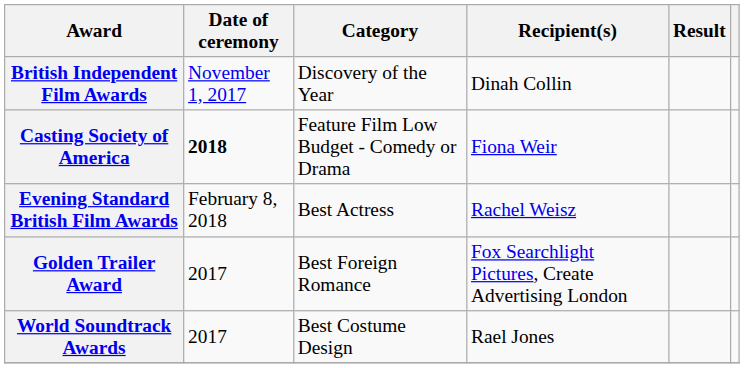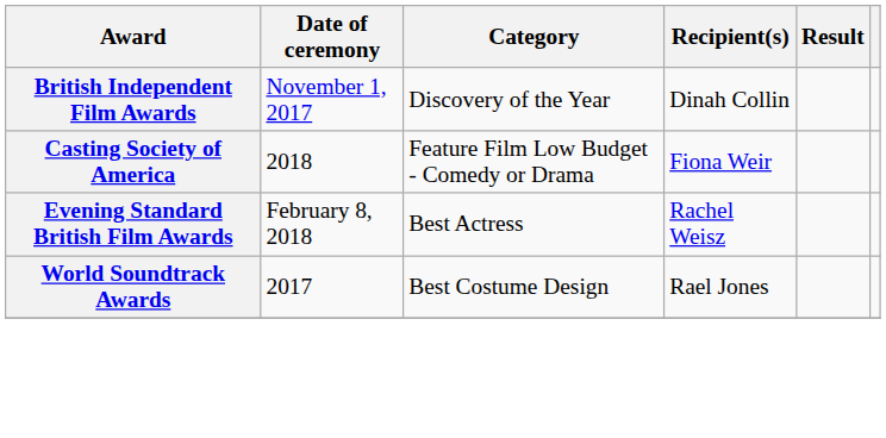Casting Society of America | Date of ceremony: bold -> normal
- row: Golden Trailer Award | 2017 | Best Foreign Romance | Fox Searchlight Pictures, Create Advertising London
